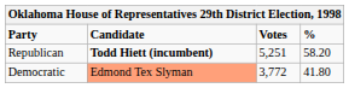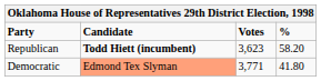Republican | Votes: 5,251 -> 3,623
Democratic | Votes: 3,772 -> 3,771
